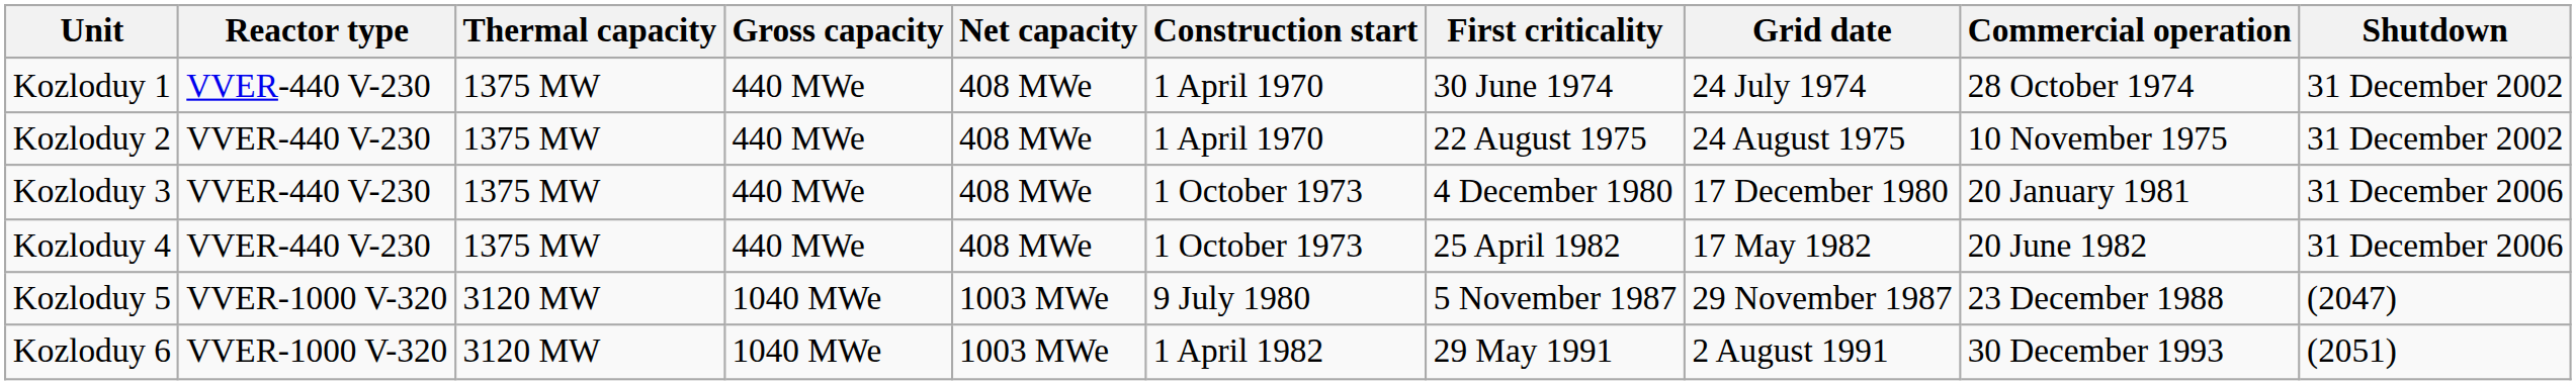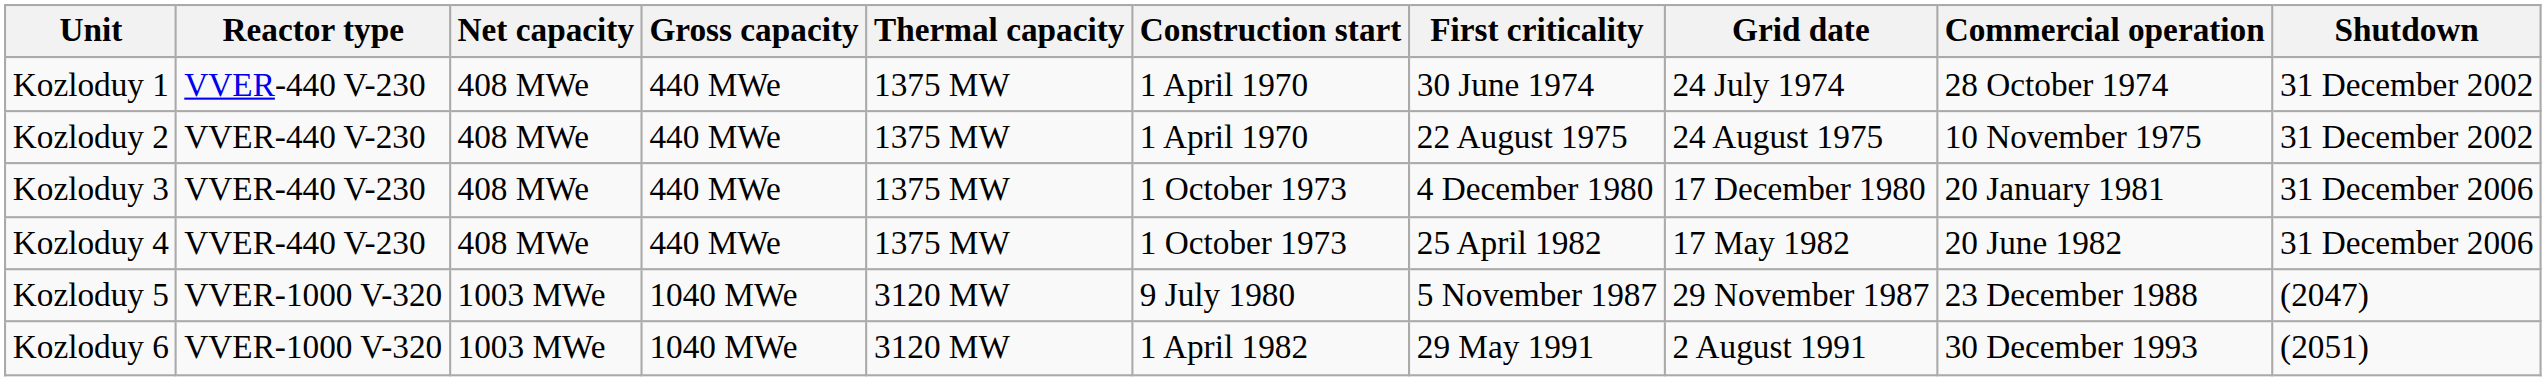columns swapped: Net capacity <-> Thermal capacity
